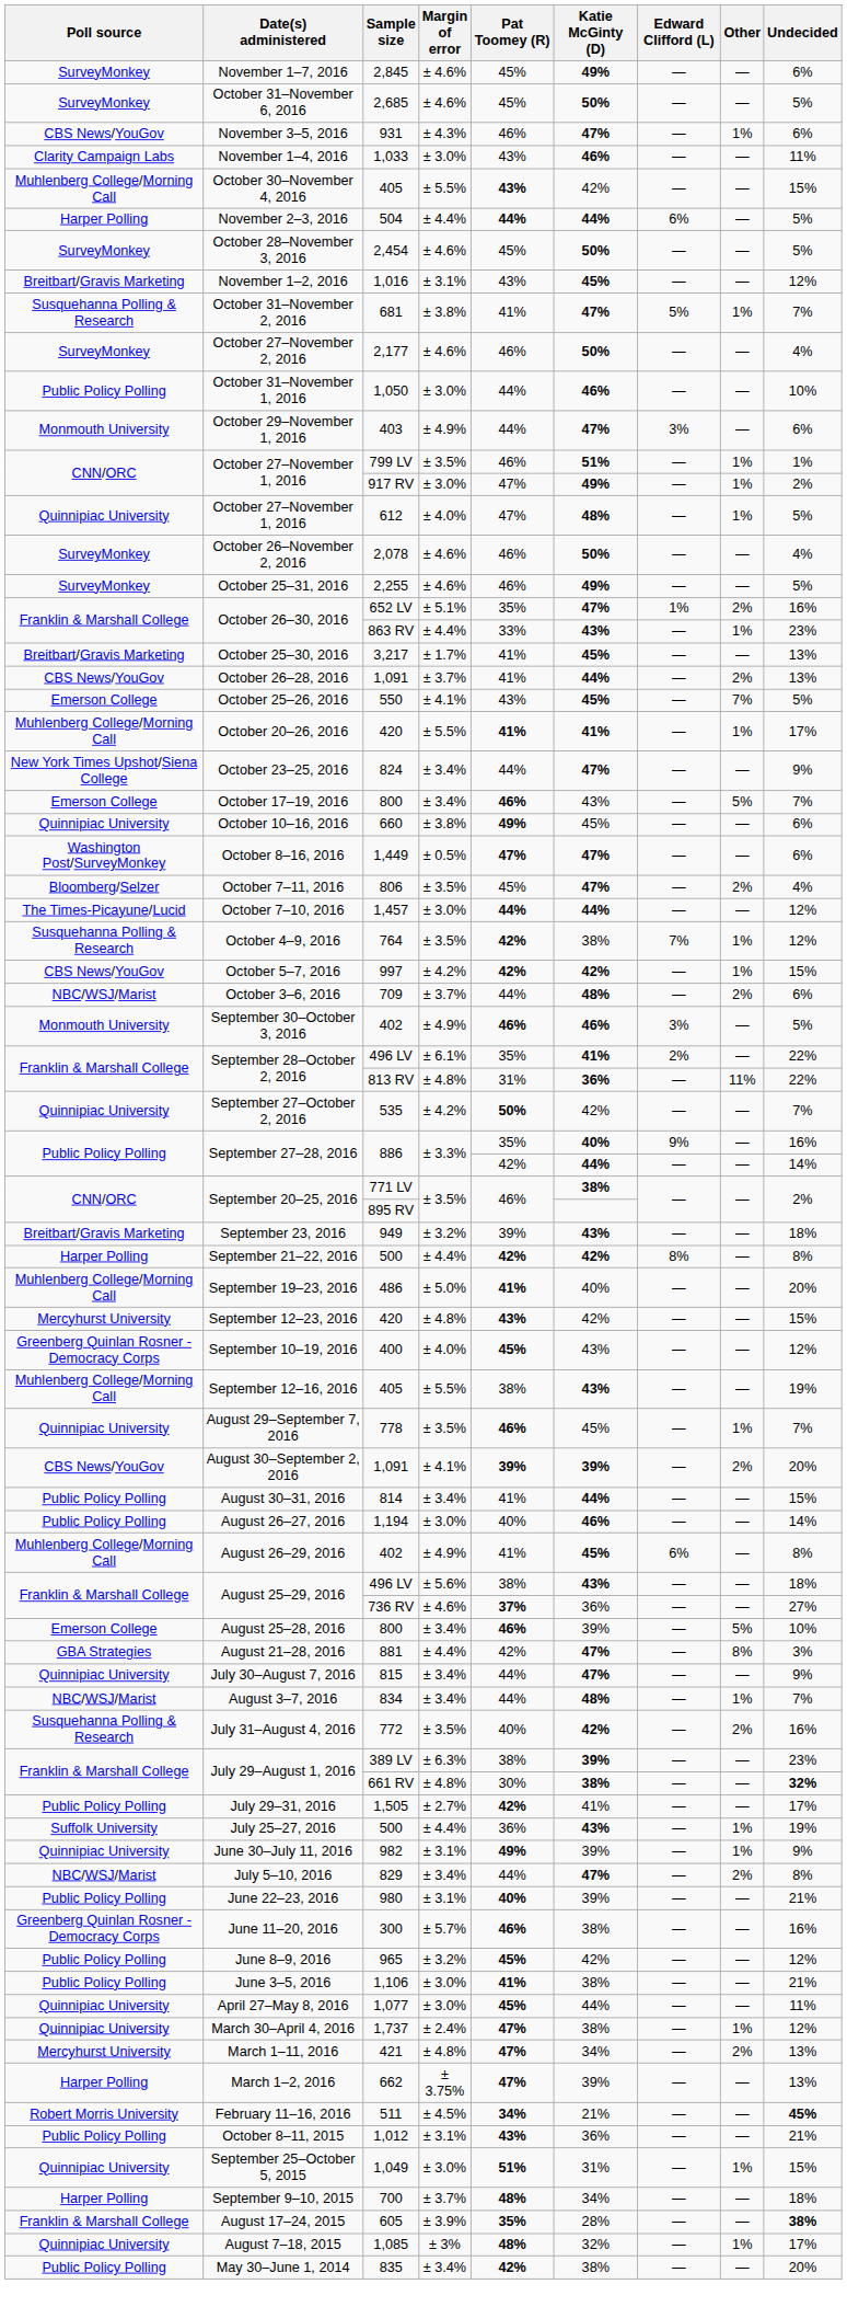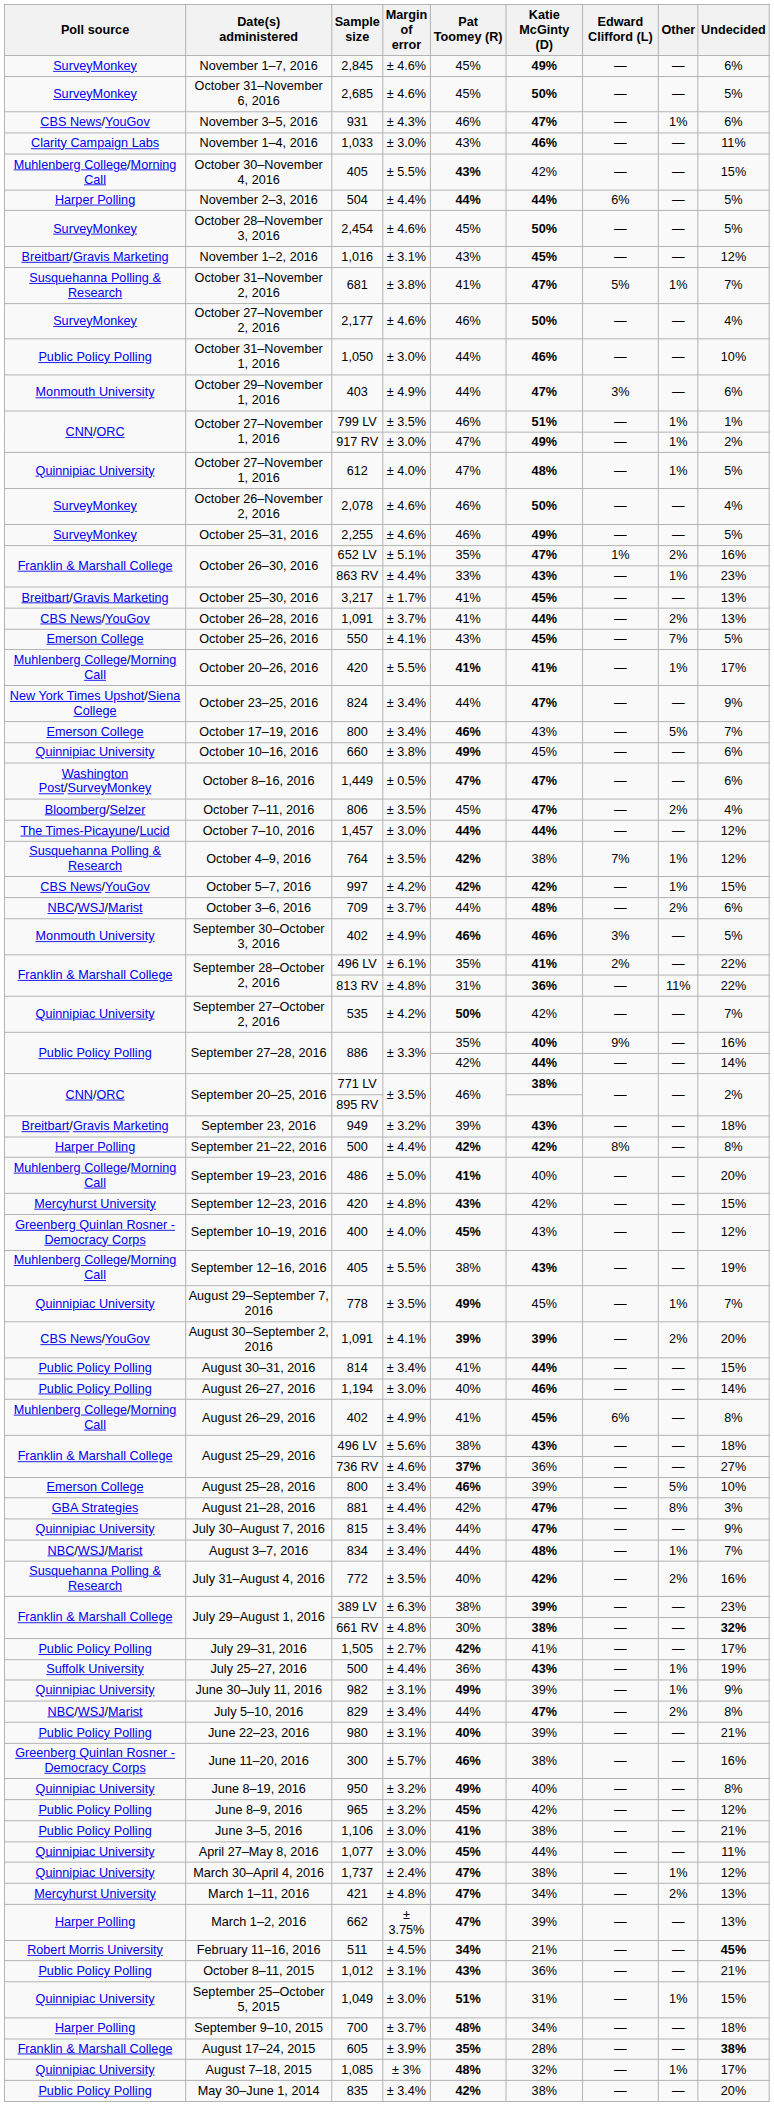August 29–September 7, 2016 | Pat Toomey (R): 46% -> 49%
+ row: Quinnipiac University | June 8–19, 2016 | 950 | ± 3.2% | 49% | 40% | — | — | 8%
